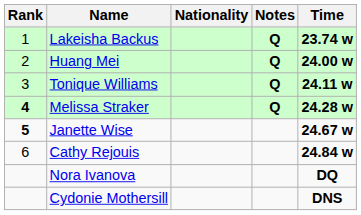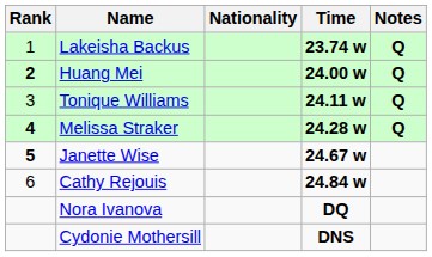columns swapped: Time <-> Notes
Huang Mei | Rank: normal -> bold
